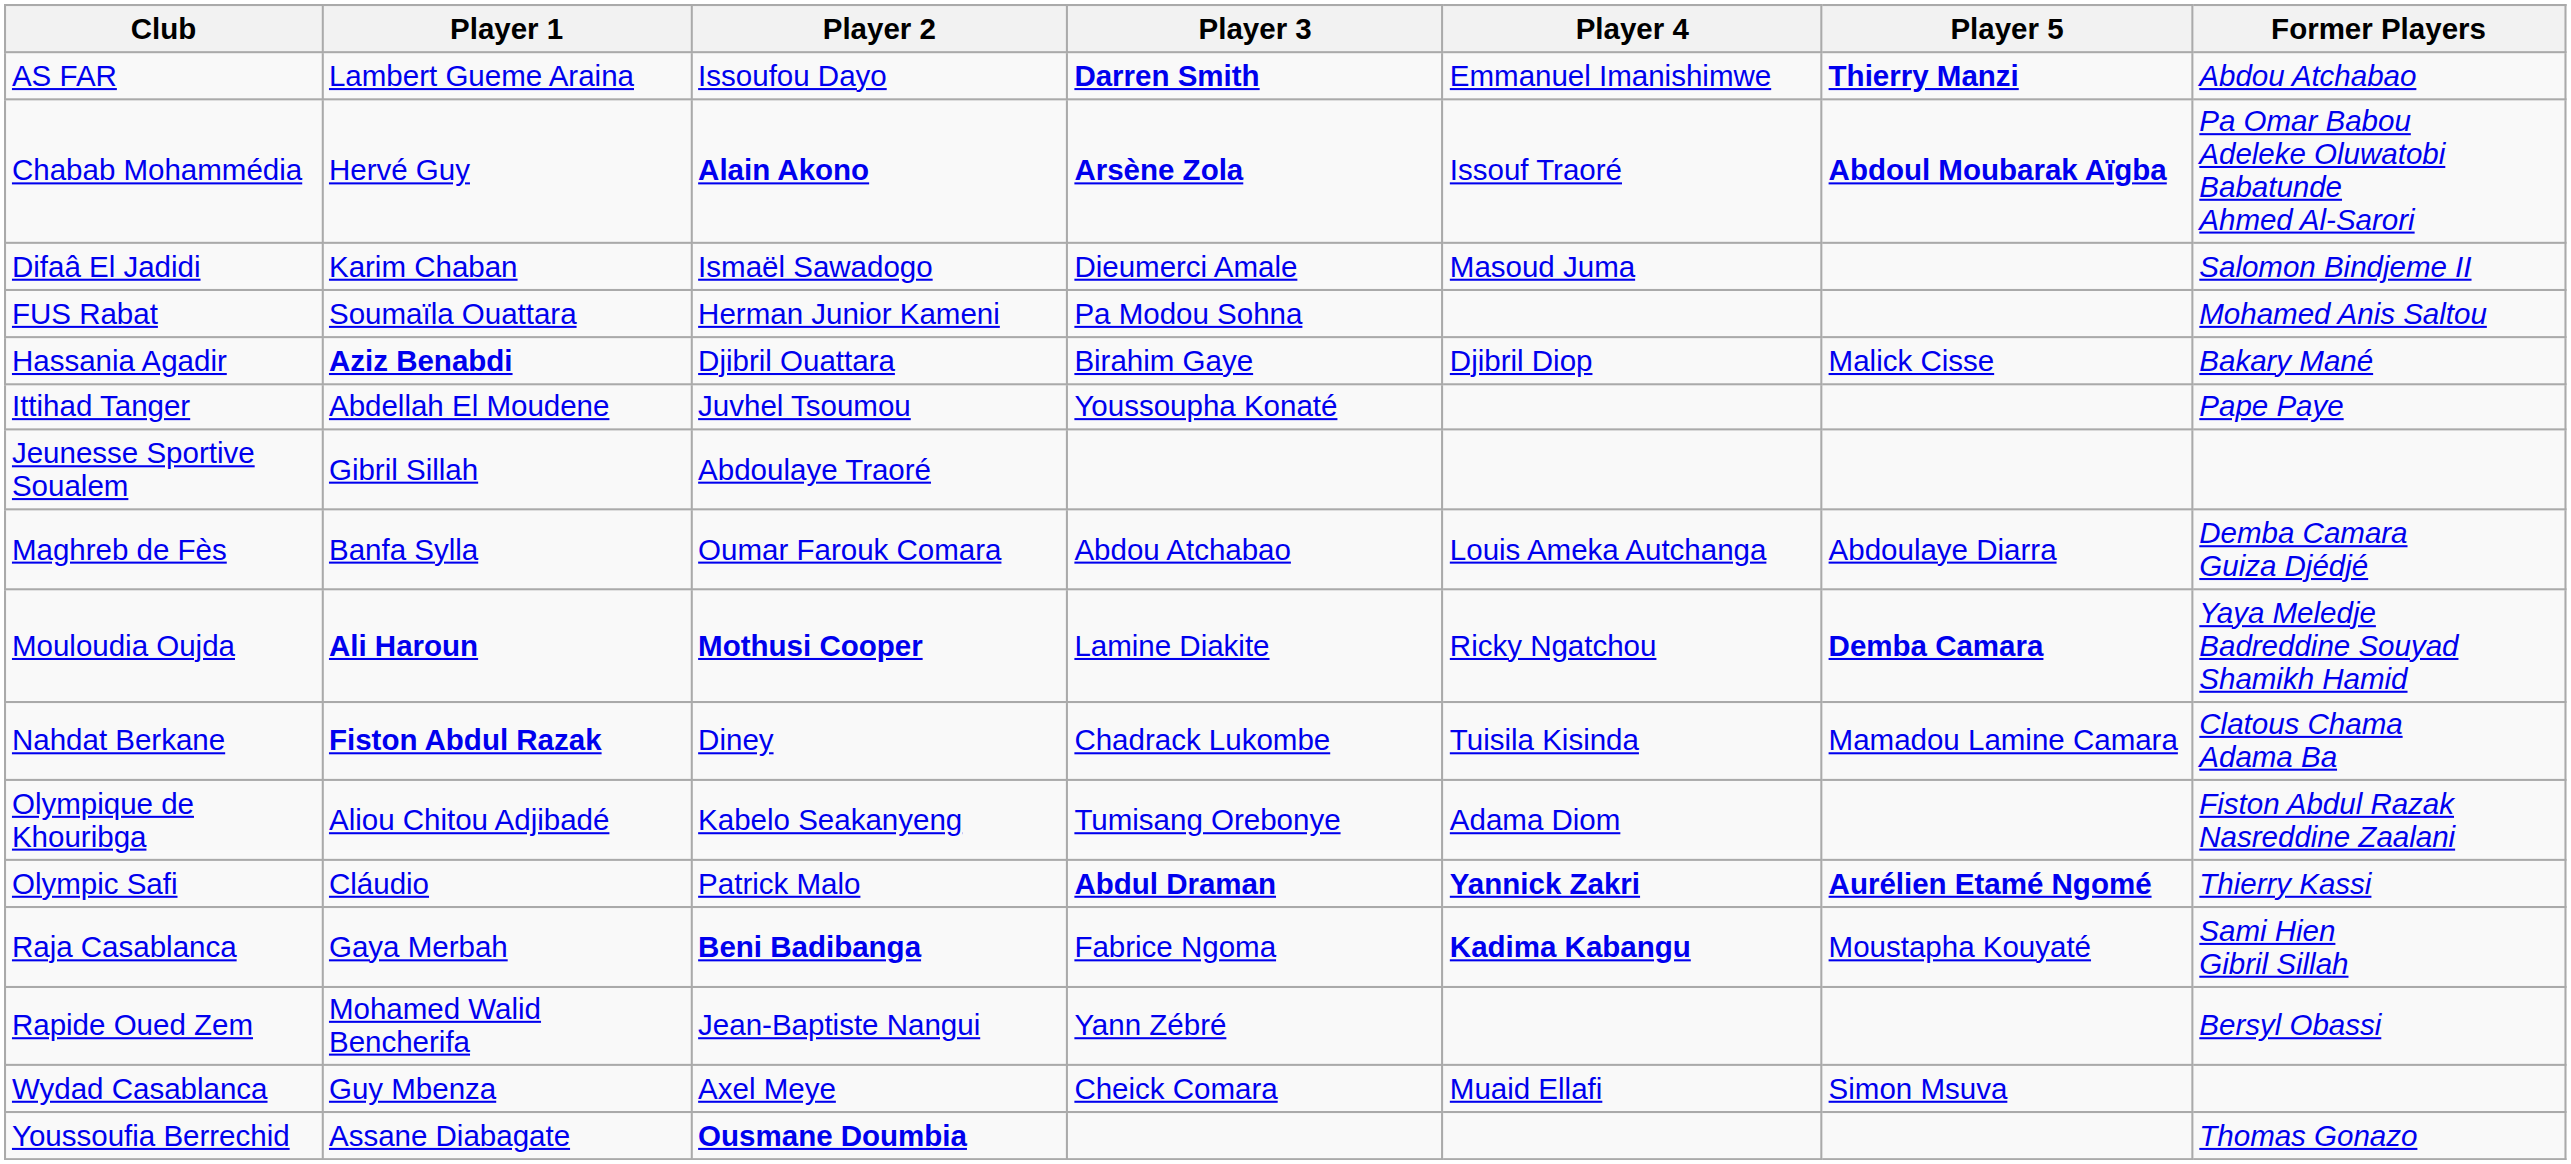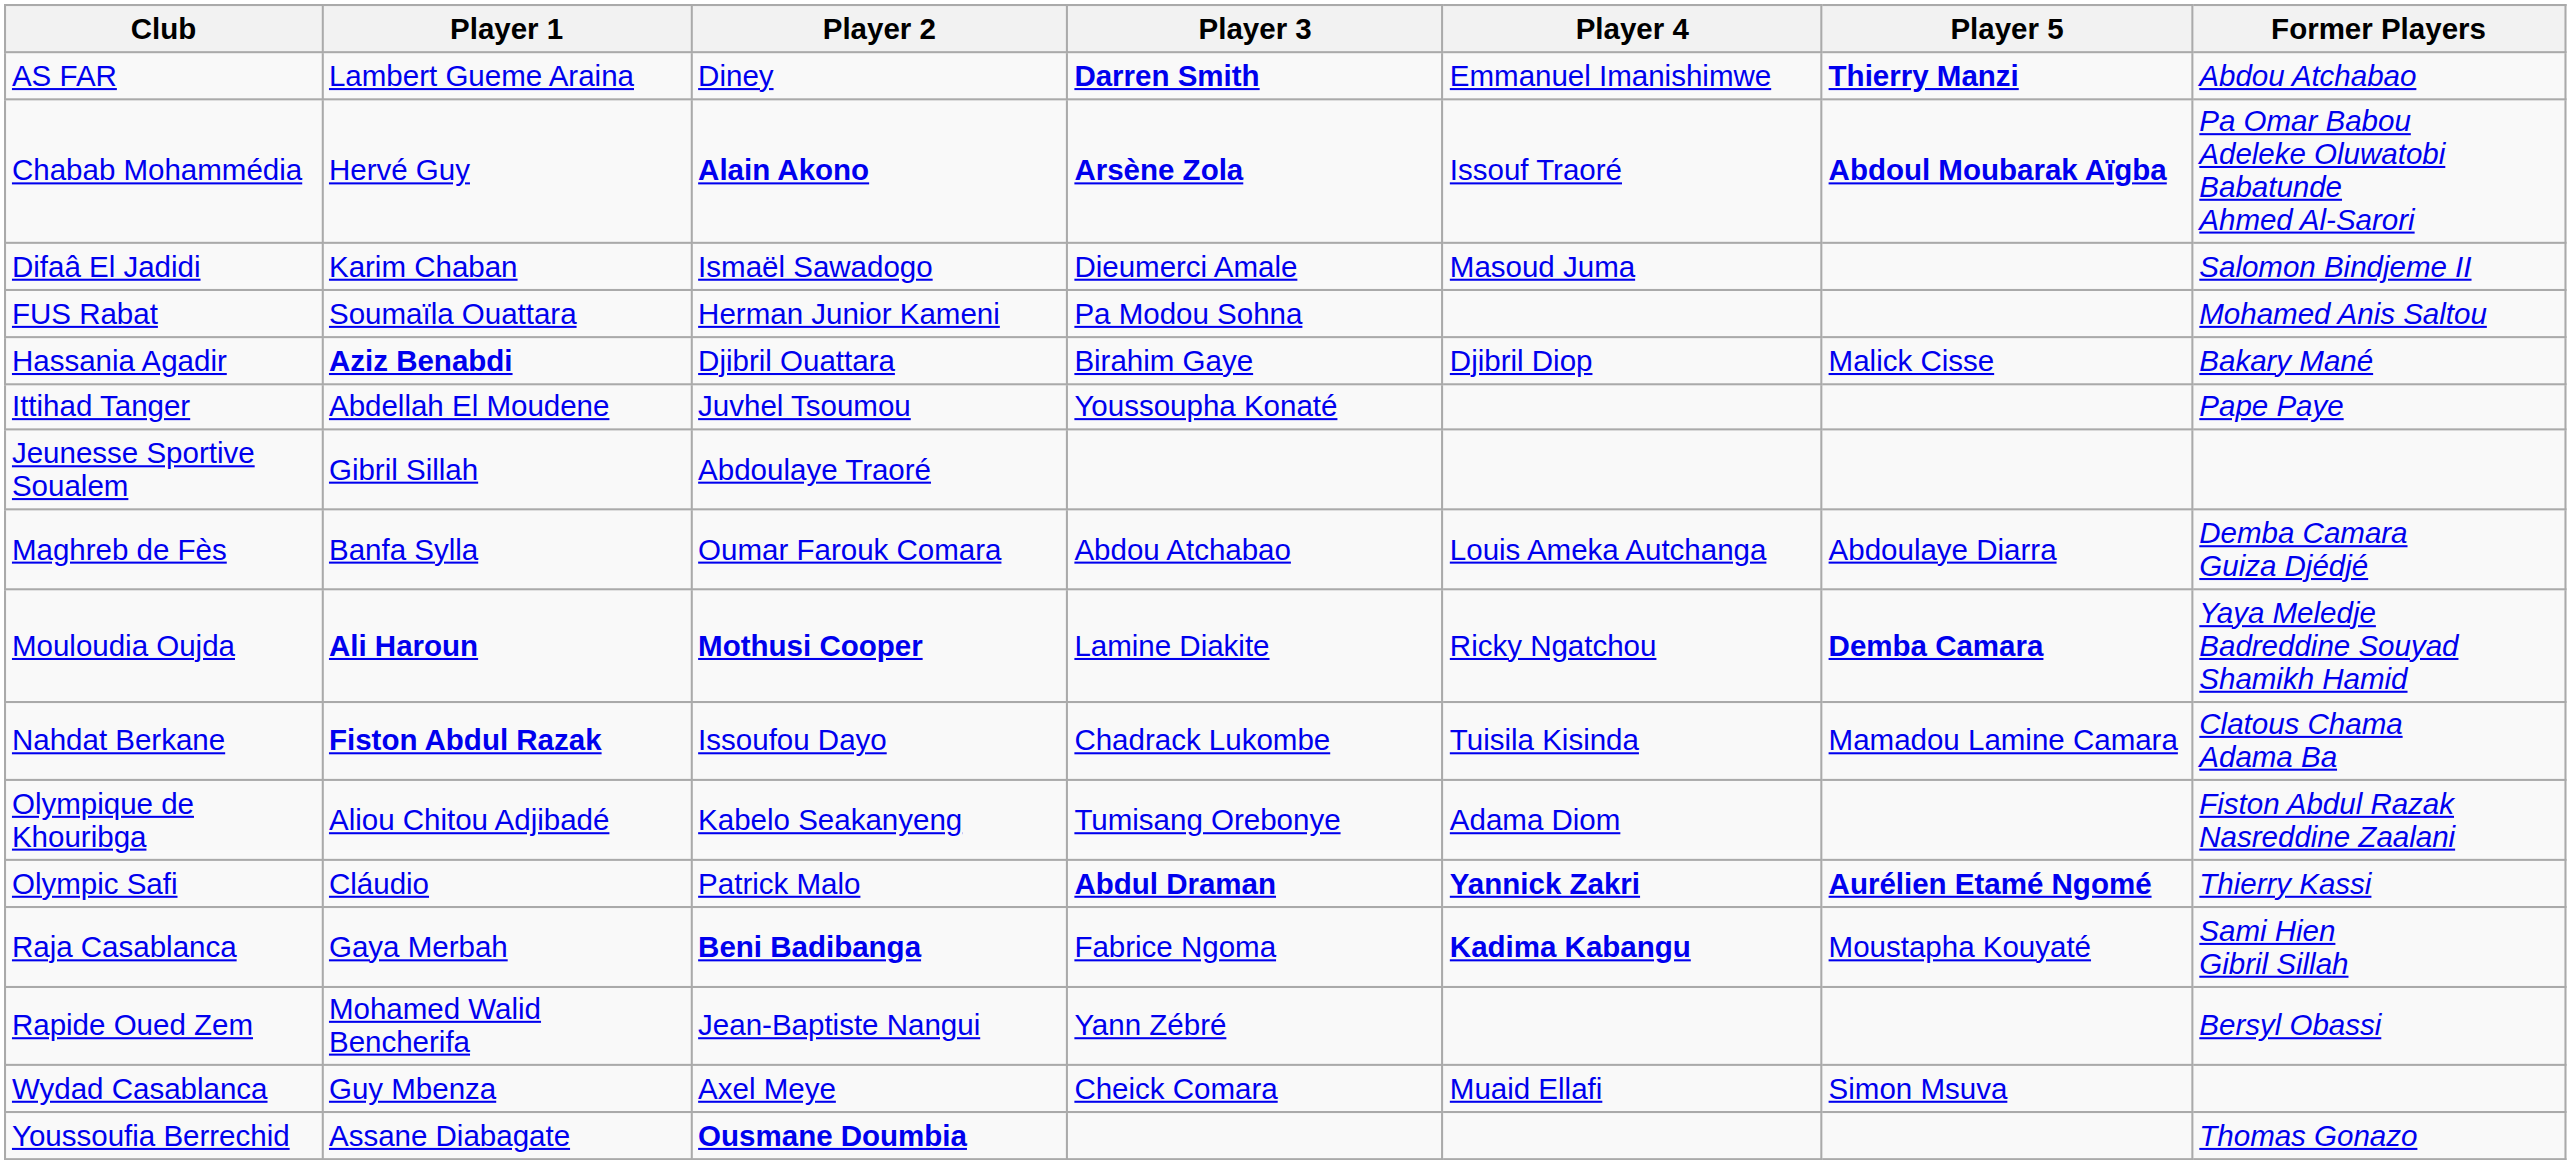AS FAR | Player 2: Issoufou Dayo -> Diney
Nahdat Berkane | Player 2: Diney -> Issoufou Dayo
